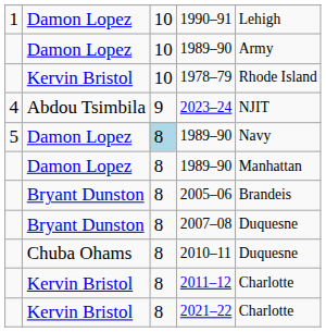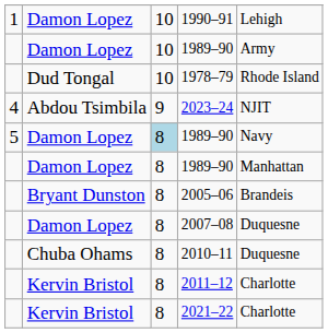1978–79 | column 2: Kervin Bristol -> Dud Tongal
2007–08 | column 2: Bryant Dunston -> Damon Lopez
